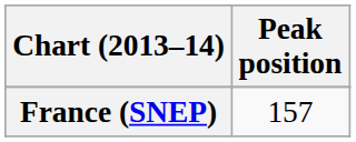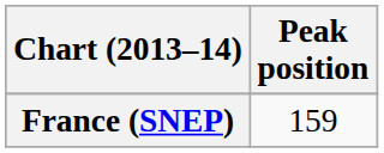France (SNEP) | Peak position: 157 -> 159
